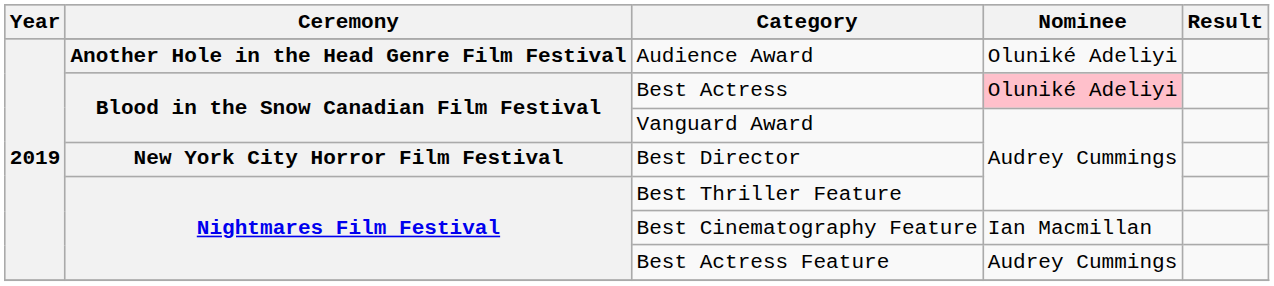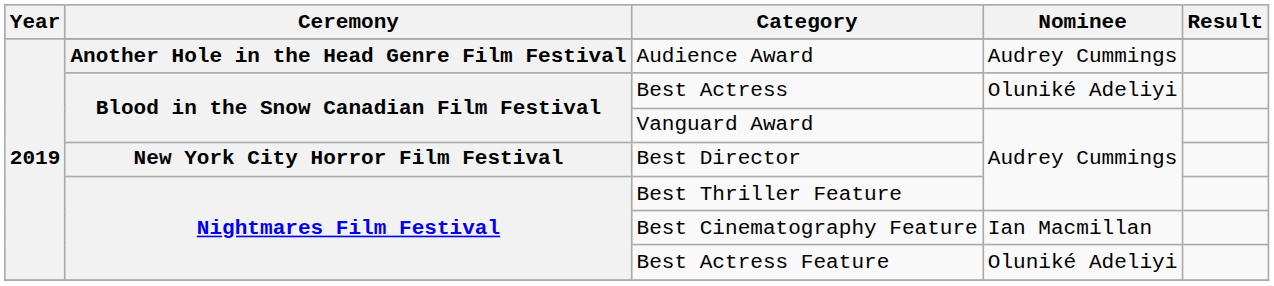Audience Award | Nominee: Oluniké Adeliyi -> Audrey Cummings
Best Actress | Nominee: pink background -> no background
Best Actress Feature | Nominee: Audrey Cummings -> Oluniké Adeliyi
